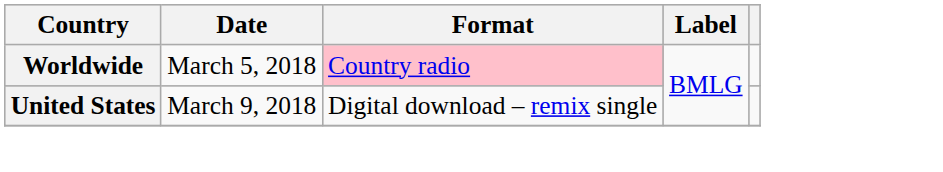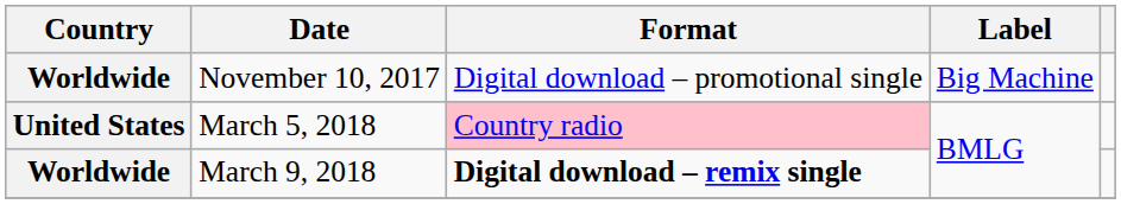+ row: Worldwide | November 10, 2017 | Digital download – promotional single | Big Machine
March 5, 2018 | Country: Worldwide -> United States
March 9, 2018 | Country: United States -> Worldwide
March 9, 2018 | Format: normal -> bold
